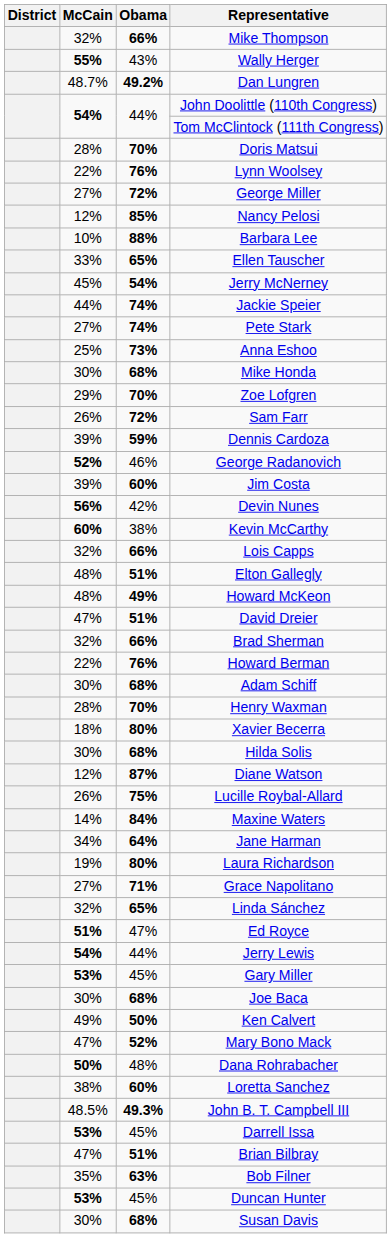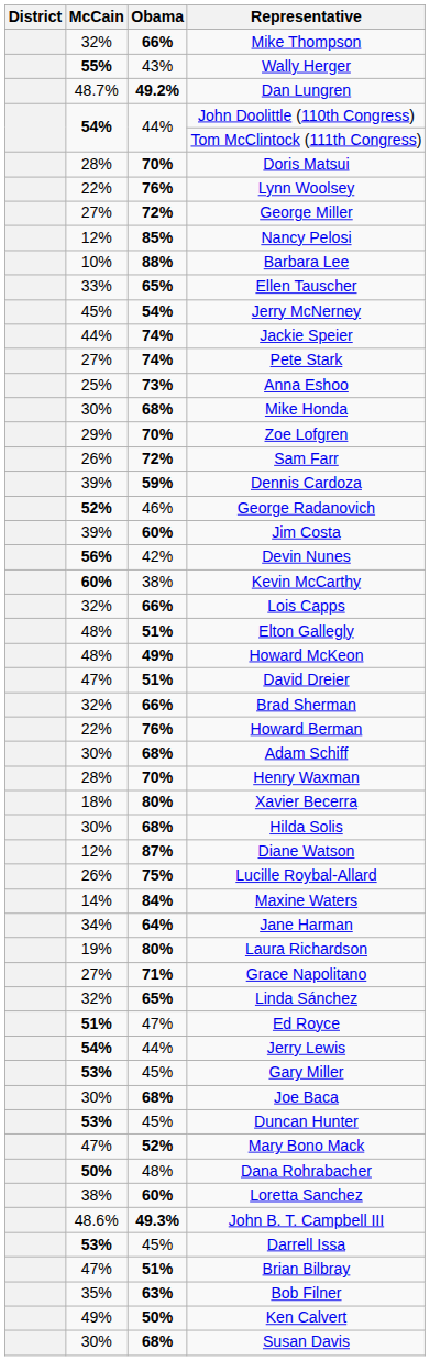rows swapped: Ken Calvert <-> Duncan Hunter
John B. T. Campbell III | McCain: 48.5% -> 48.6%
